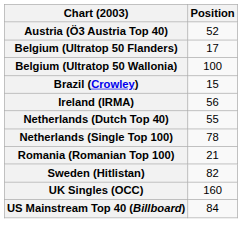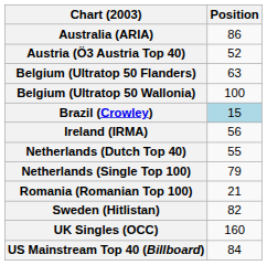+ row: Australia (ARIA) | 86
Belgium (Ultratop 50 Flanders) | Position: 17 -> 63
Brazil (Crowley) | Position: no background -> lightblue background
Netherlands (Single Top 100) | Position: 78 -> 79
